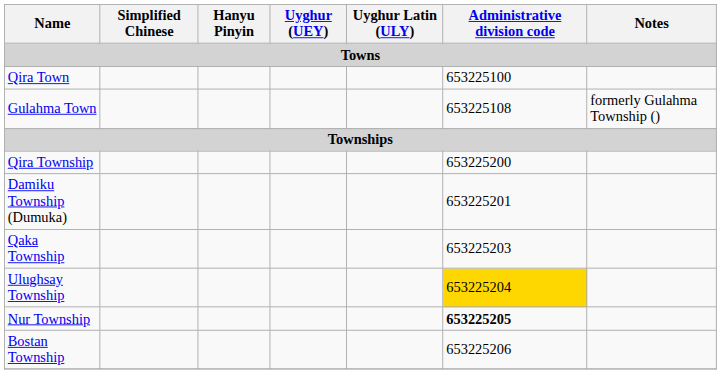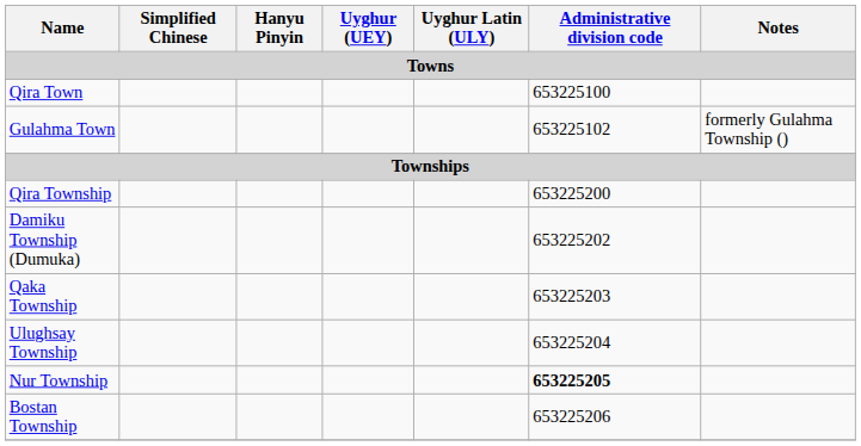Gulahma Town | Administrative division code: 653225108 -> 653225102
Damiku Township (Dumuka) | Administrative division code: 653225201 -> 653225202
Ulughsay Township | Administrative division code: gold background -> no background
